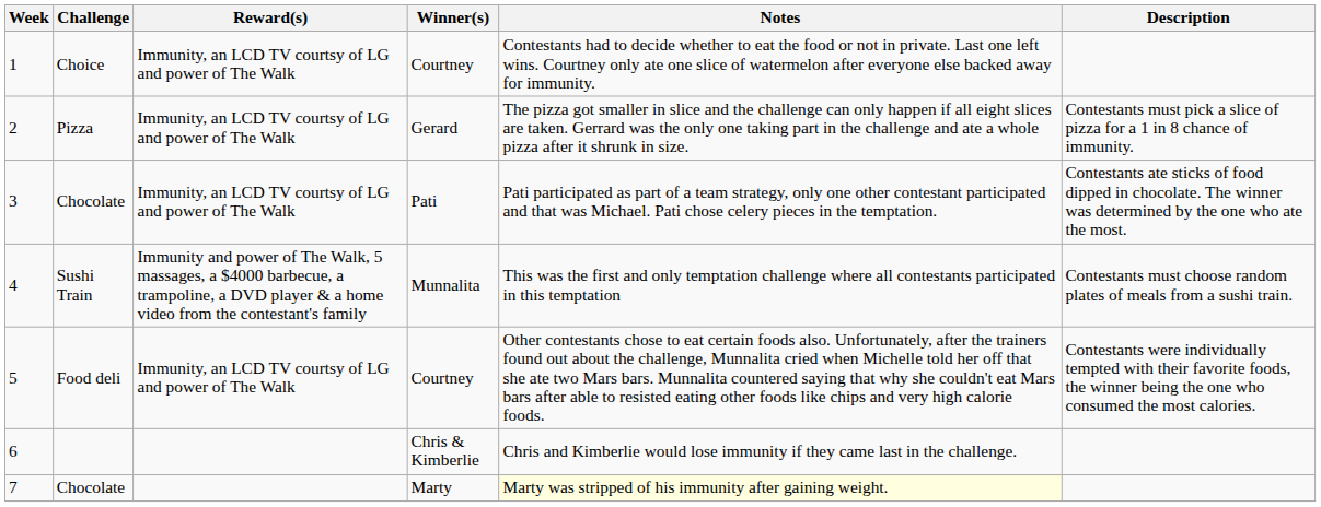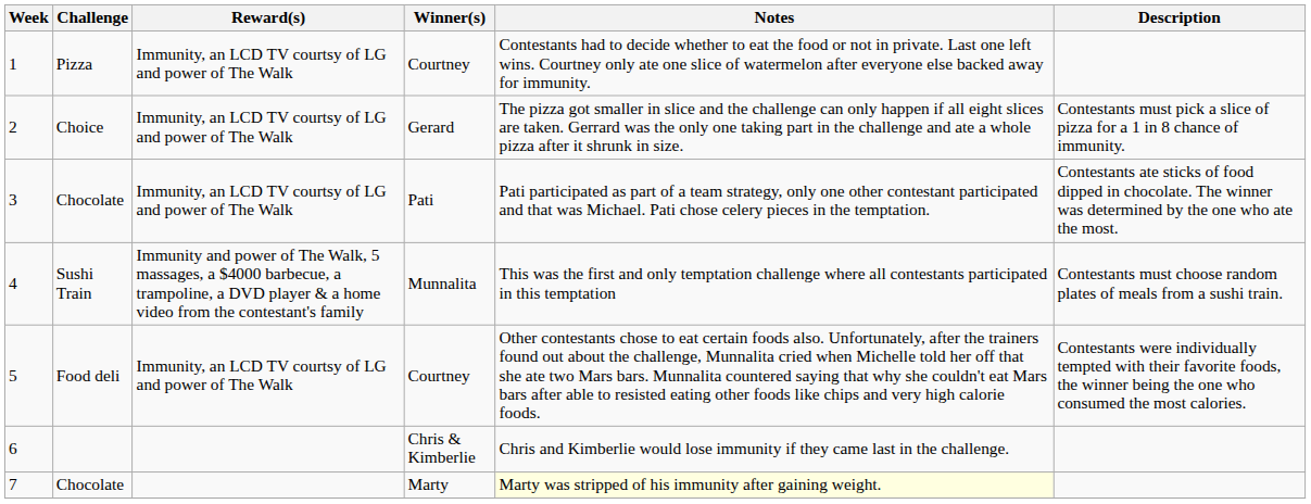1 | Challenge: Choice -> Pizza
2 | Challenge: Pizza -> Choice
